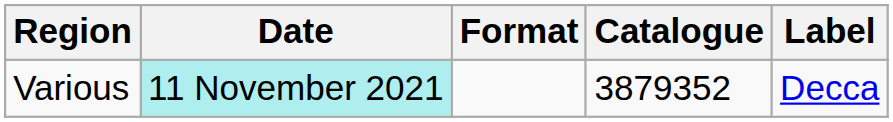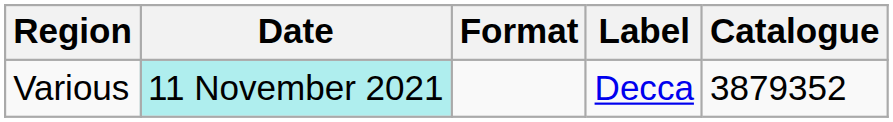columns swapped: Label <-> Catalogue
